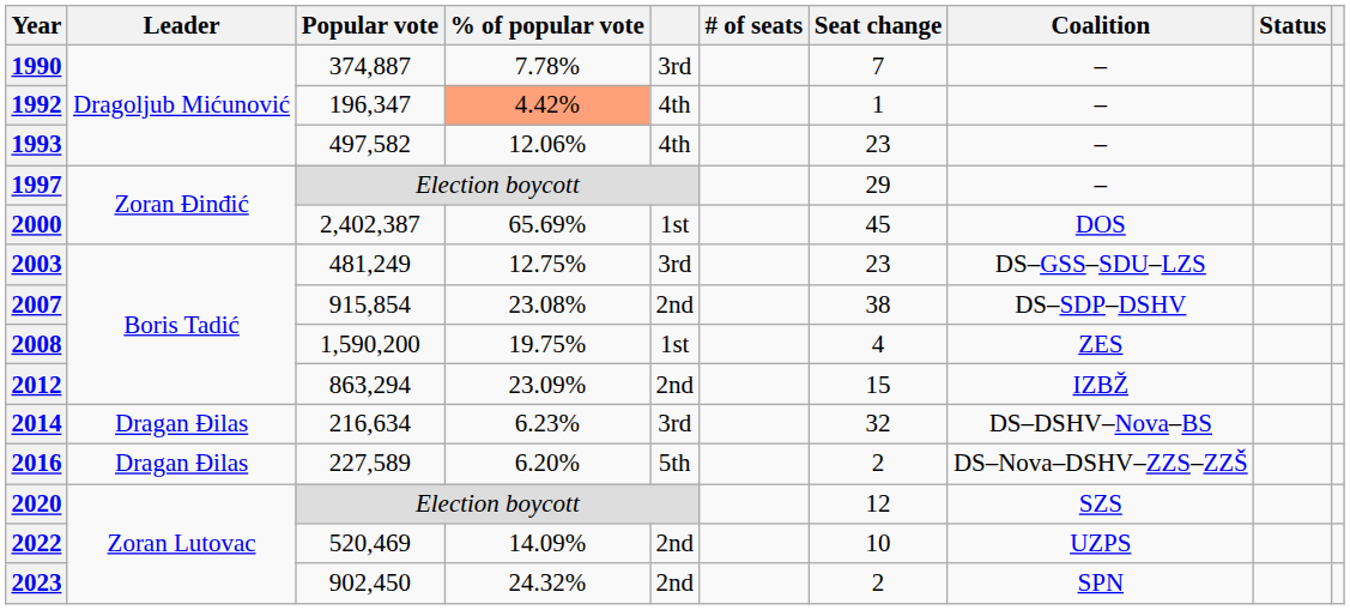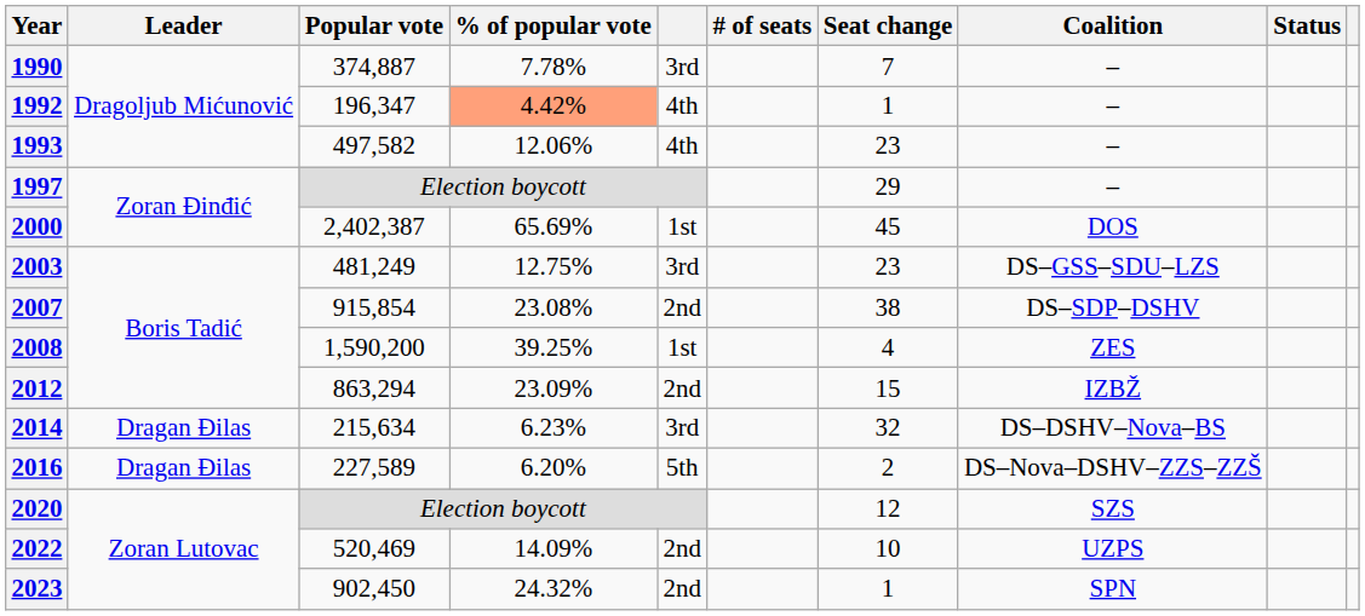2008 | % of popular vote: 19.75% -> 39.25%
2014 | Popular vote: 216,634 -> 215,634
2023 | Seat change: 2 -> 1
